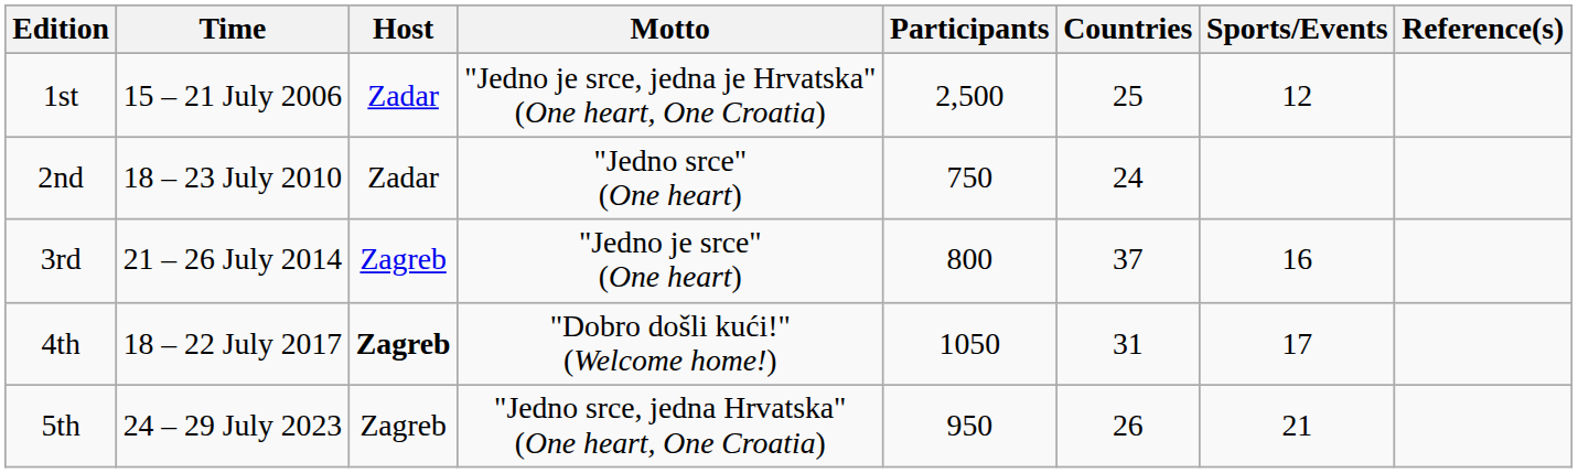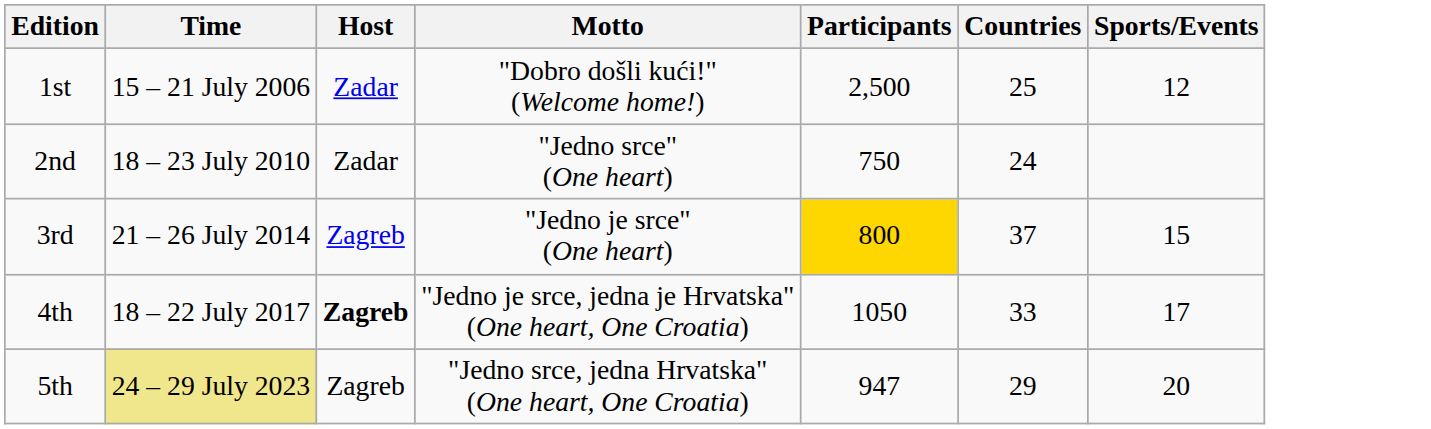- column: Reference(s)
1st | Motto: "Jedno je srce, jedna je Hrvatska" (One heart, One Croatia) -> "Dobro došli kući!" (Welcome home!)
3rd | Participants: no background -> gold background
3rd | Sports/Events: 16 -> 15
4th | Motto: "Dobro došli kući!" (Welcome home!) -> "Jedno je srce, jedna je Hrvatska" (One heart, One Croatia)
4th | Countries: 31 -> 33
5th | Time: no background -> khaki background
5th | Participants: 950 -> 947
5th | Countries: 26 -> 29
5th | Sports/Events: 21 -> 20
